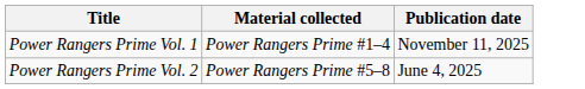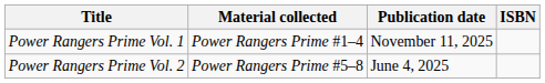+ column: ISBN
